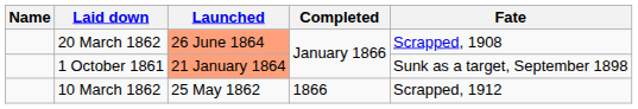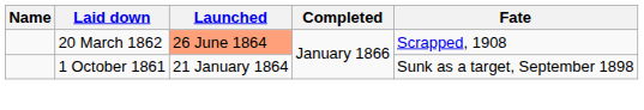1 October 1861 | Launched: lightsalmon background -> no background
- row: 10 March 1862 | 25 May 1862 | 1866 | Scrapped, 1912
